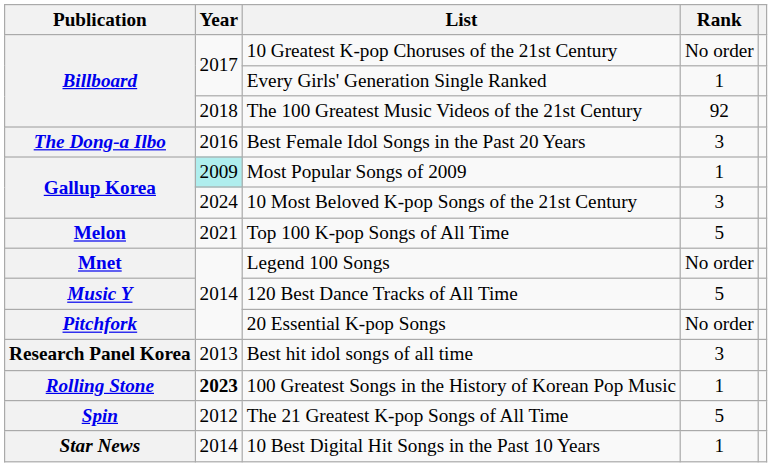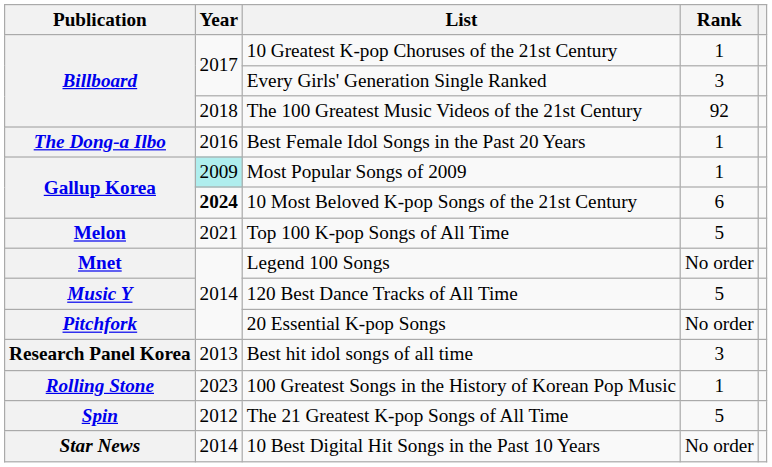10 Greatest K-pop Choruses of the 21st Century | Rank: No order -> 1
Every Girls' Generation Single Ranked | Rank: 1 -> 3
Best Female Idol Songs in the Past 20 Years | Rank: 3 -> 1
10 Most Beloved K-pop Songs of the 21st Century | Year: normal -> bold
10 Most Beloved K-pop Songs of the 21st Century | Rank: 3 -> 6
100 Greatest Songs in the History of Korean Pop Music | Year: bold -> normal
10 Best Digital Hit Songs in the Past 10 Years | Rank: 1 -> No order
